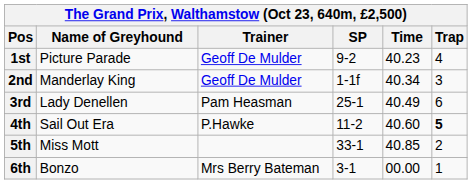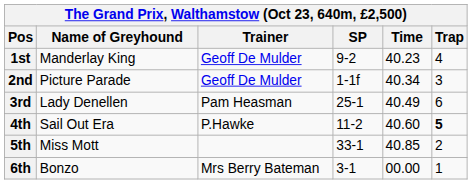1st | Name of Greyhound: Picture Parade -> Manderlay King
2nd | Name of Greyhound: Manderlay King -> Picture Parade
